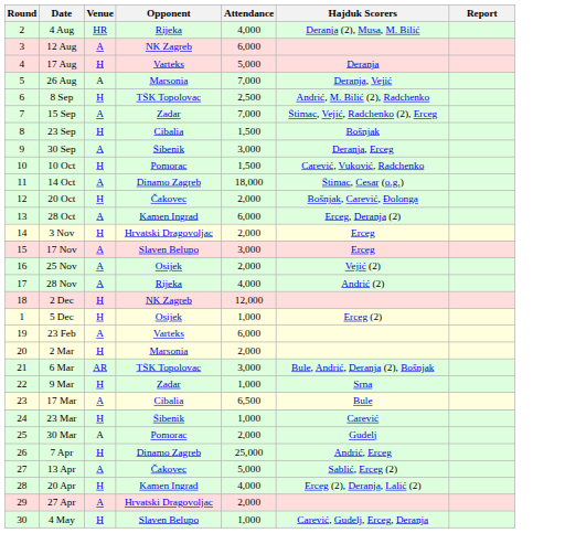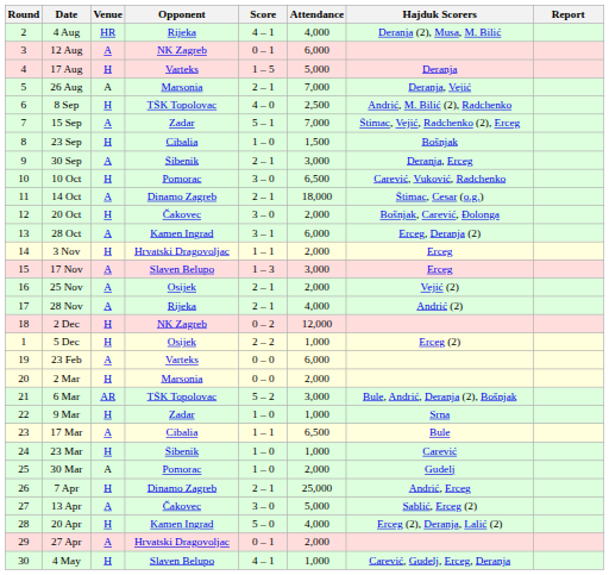+ column: Score | 4 – 1 | 0 – 1 | 1 – 5 | 2 – 1 | 4 – 0 | 5 – 1 | 1 – 0 | 2 – 1 | 3 – 0 | 2 – 1 | 3 – 0 | 3 – 1 | 1 – 1 | 1 – 3 | 2 – 1 | 2 – 1 | 0 – 2 | 2 – 2 | 0 – 0 | 0 – 0 | 5 – 2 | 1 – 0 | 1 – 1 | 1 – 0 | 1 – 0 | 2 – 1 | 3 – 0 | 5 – 0 | 0 – 1 | 4 – 1
10 Oct | Attendance: 1,500 -> 6,500
